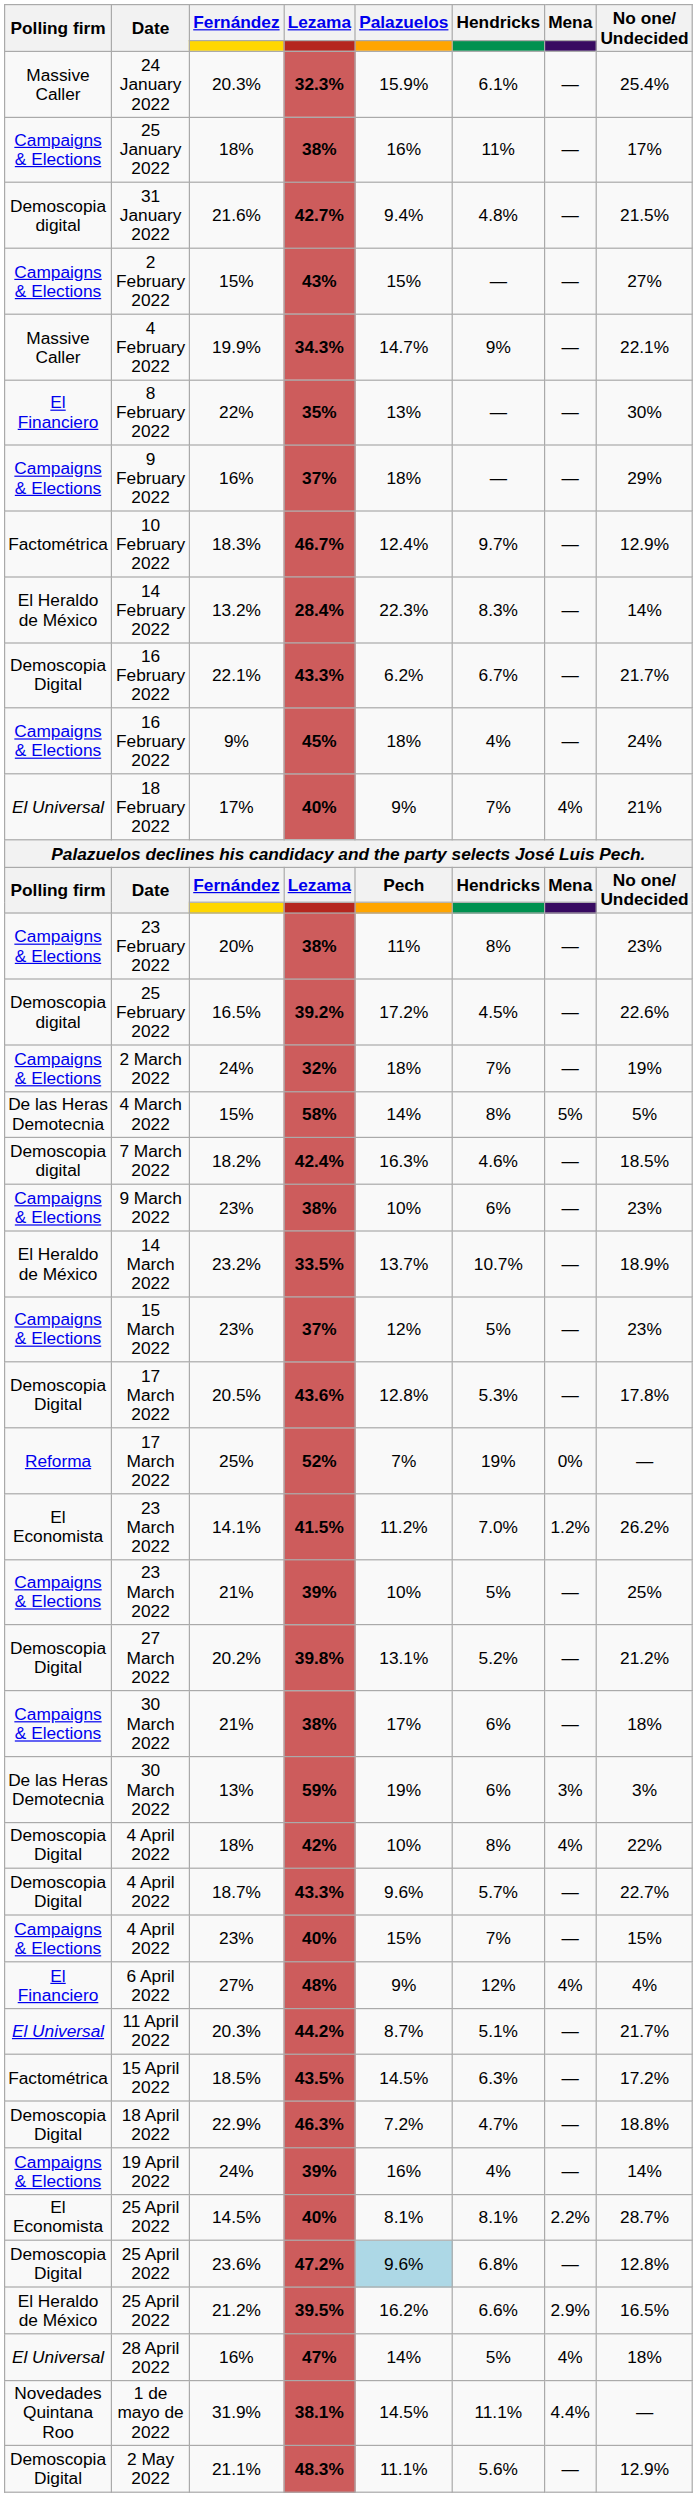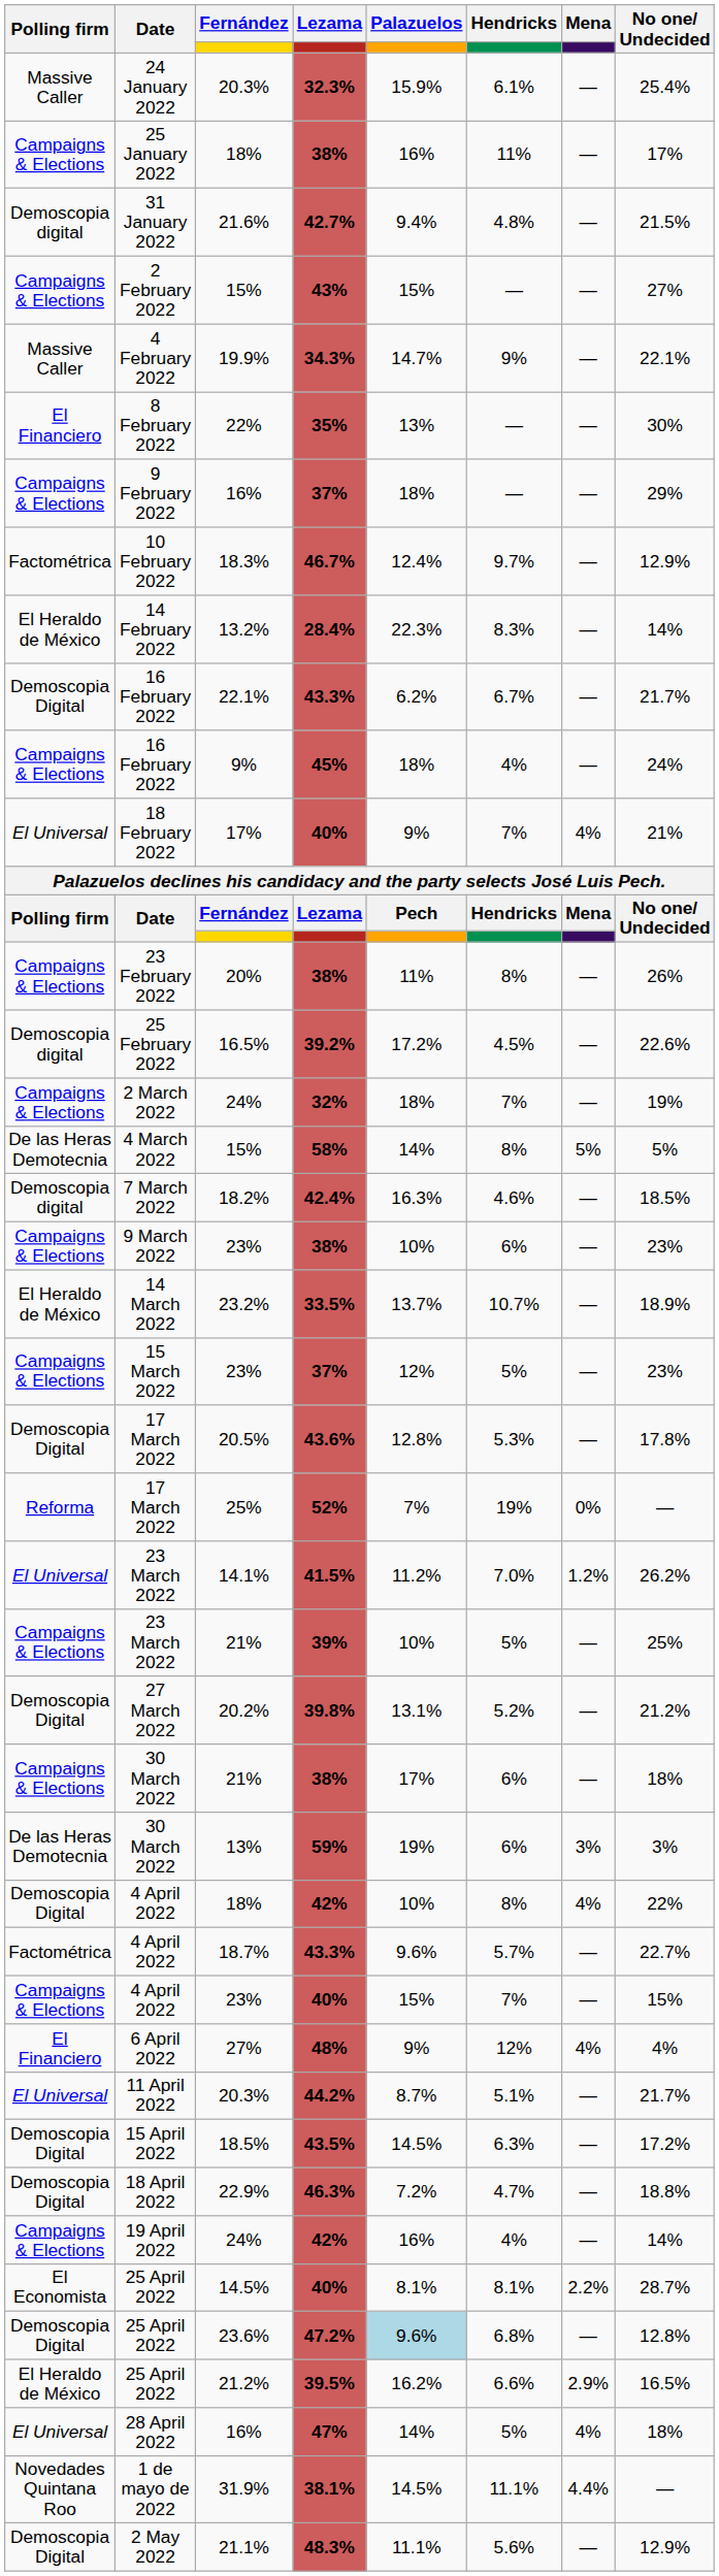23 February 2022 | No one/ Undecided: 23% -> 26%
23 March 2022 / 14.1% | Polling firm: El Economista -> El Universal
4 April 2022 / 18.7% | Polling firm: Demoscopia Digital -> Factométrica
15 April 2022 | Polling firm: Factométrica -> Demoscopia Digital
19 April 2022 | Lezama: 39% -> 42%
